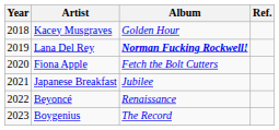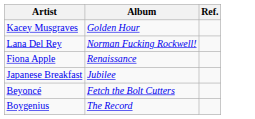- column: Year | 2018 | 2019 | 2020 | 2021 | 2022 | 2023
Lana Del Rey | Album: bold -> normal
Fiona Apple | Album: Fetch the Bolt Cutters -> Renaissance
Beyoncé | Album: Renaissance -> Fetch the Bolt Cutters
